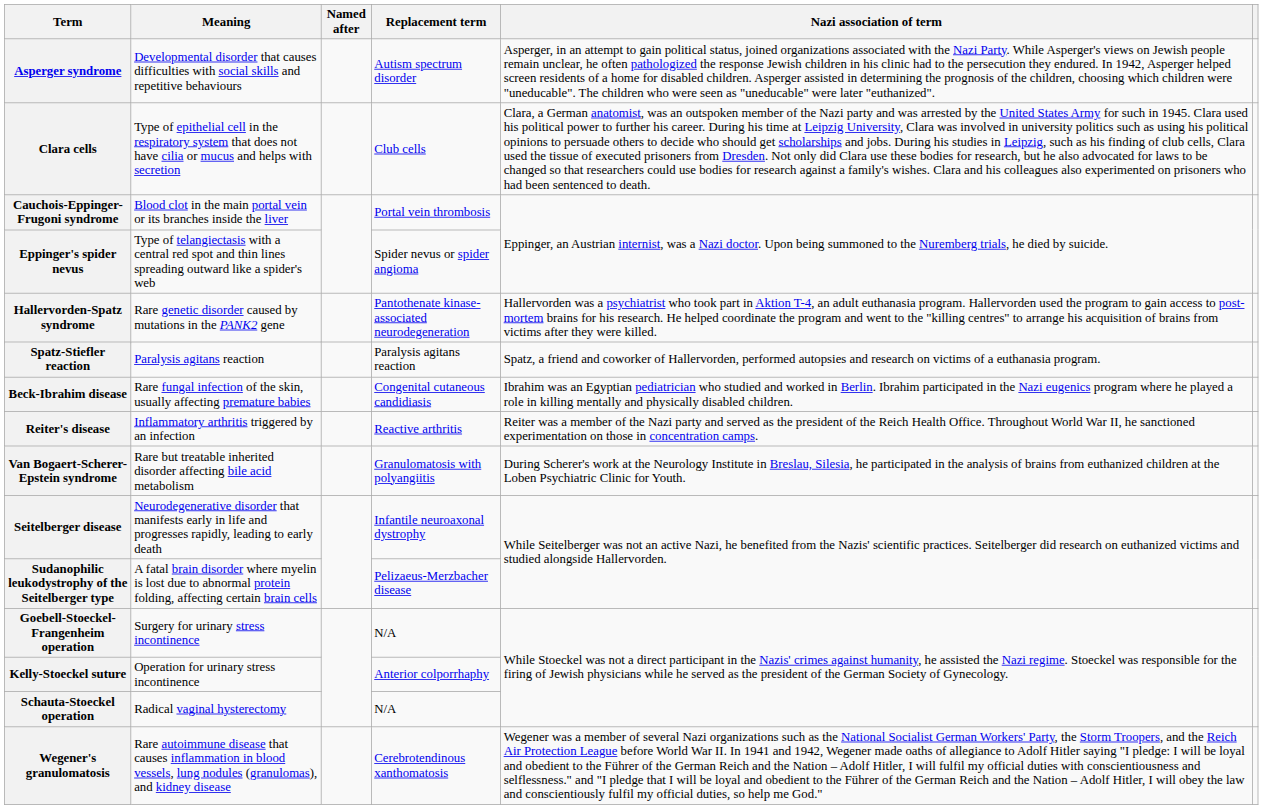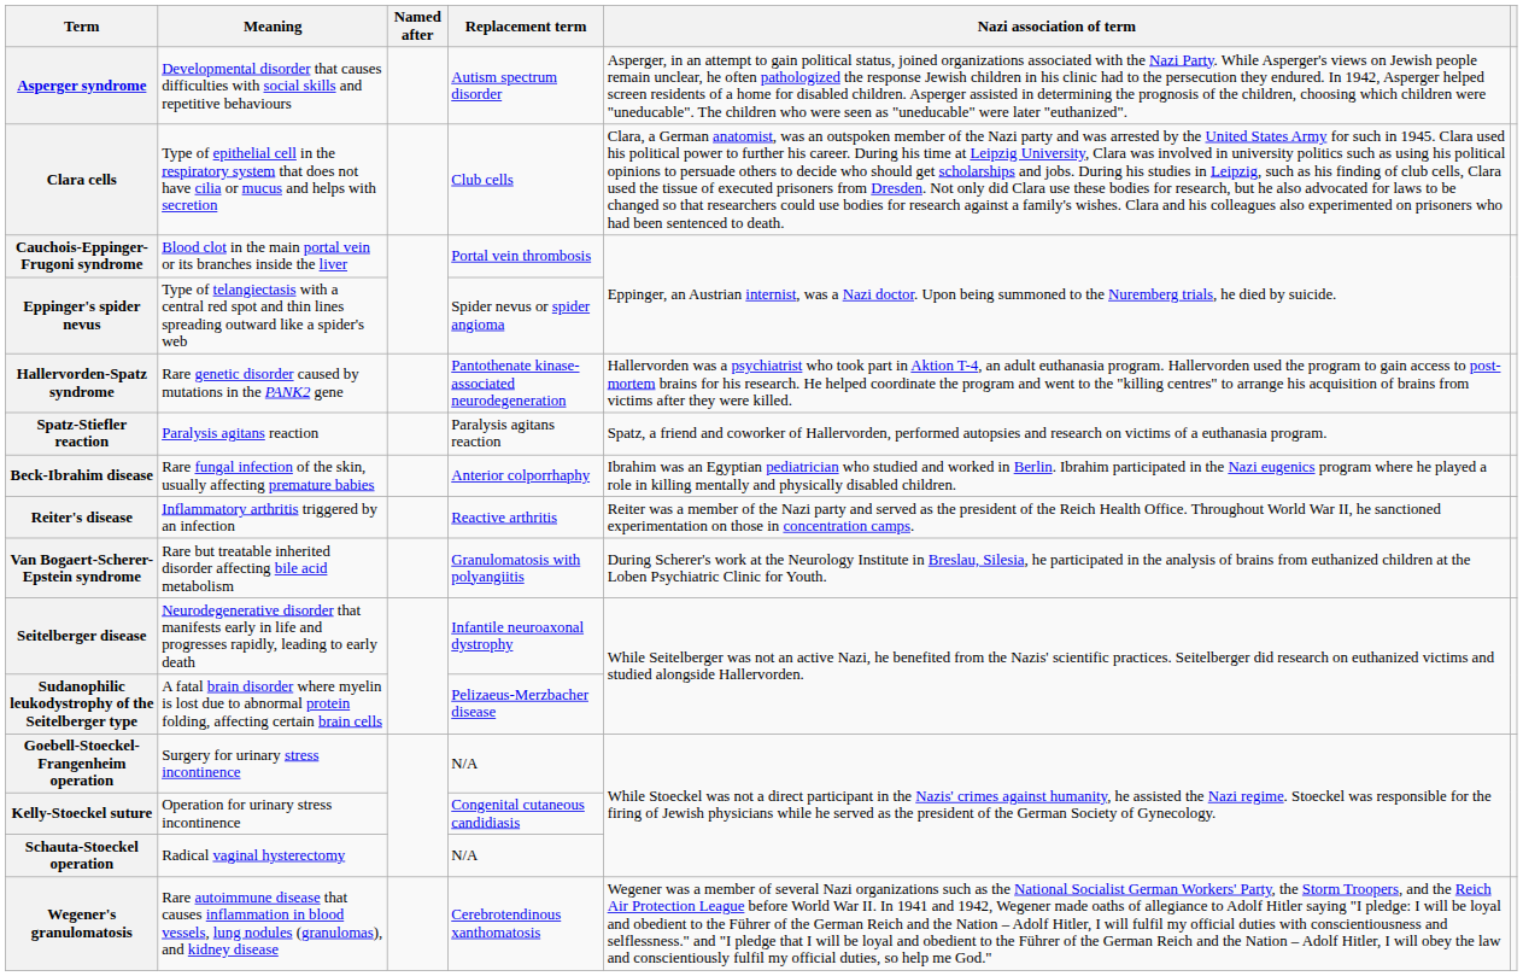Beck-Ibrahim disease | Replacement term: Congenital cutaneous candidiasis -> Anterior colporrhaphy
Kelly-Stoeckel suture | Replacement term: Anterior colporrhaphy -> Congenital cutaneous candidiasis
